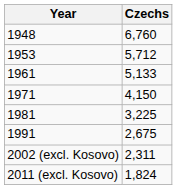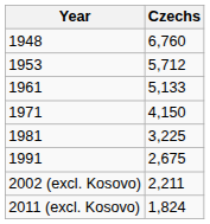2002 (excl. Kosovo) | Czechs: 2,311 -> 2,211
